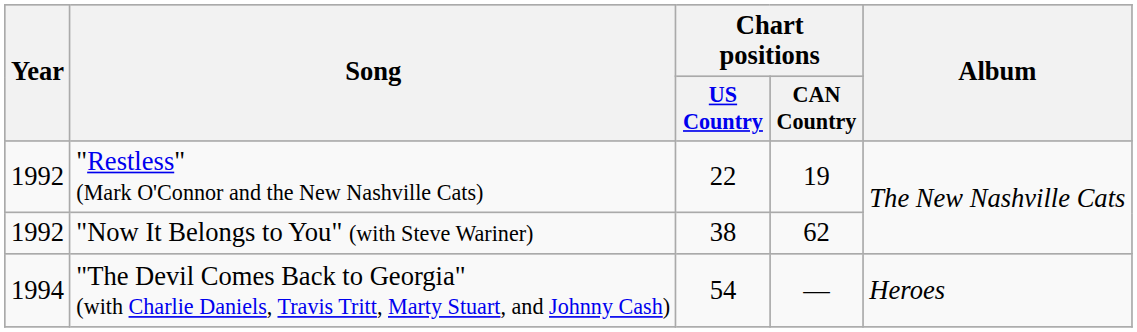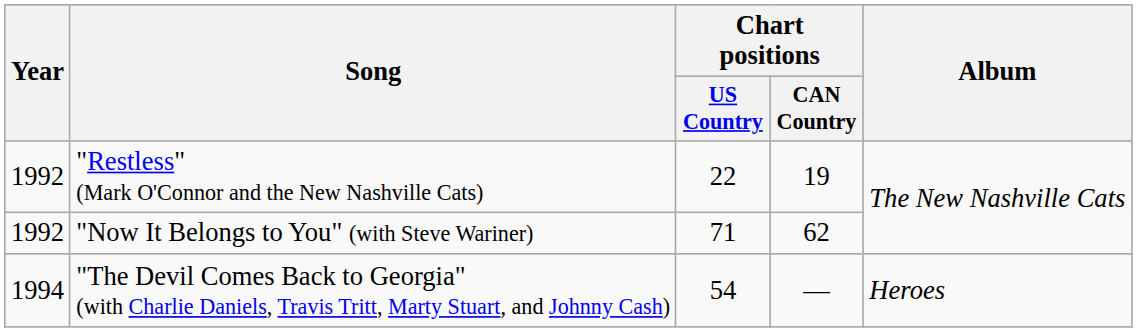"Now It Belongs to You" (with Steve Wariner) | Chart positions / US Country: 38 -> 71
